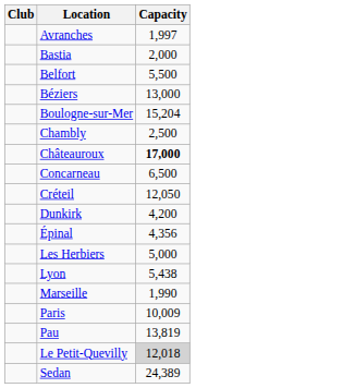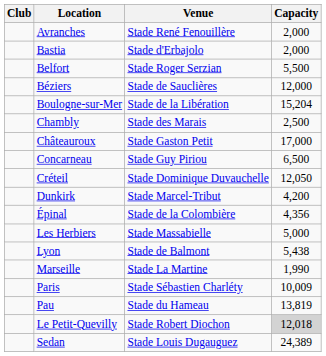+ column: Venue | Stade René Fenouillère | Stade d'Erbajolo | Stade Roger Serzian | Stade de Sauclières | Stade de la Libération | Stade des Marais | Stade Gaston Petit | Stade Guy Piriou | Stade Dominique Duvauchelle | Stade Marcel-Tribut | Stade de la Colombière | Stade Massabielle | Stade de Balmont | Stade La Martine | Stade Sébastien Charléty | Stade du Hameau | Stade Robert Diochon | Stade Louis Dugauguez
Avranches | Capacity: 1,997 -> 2,000
Béziers | Capacity: 13,000 -> 12,000
Châteauroux | Capacity: bold -> normal
